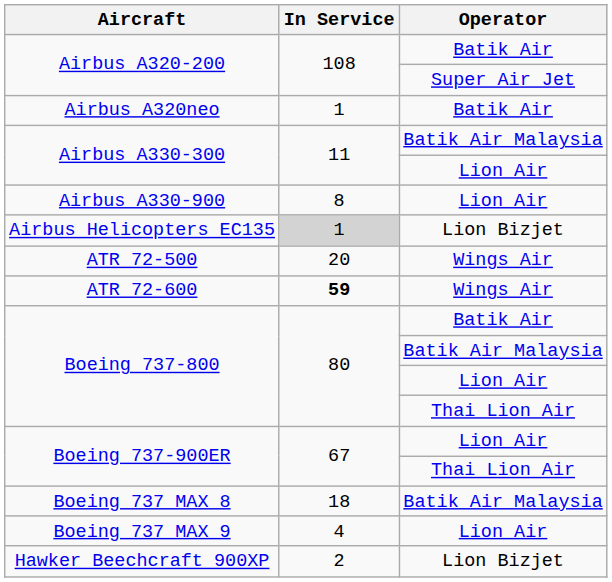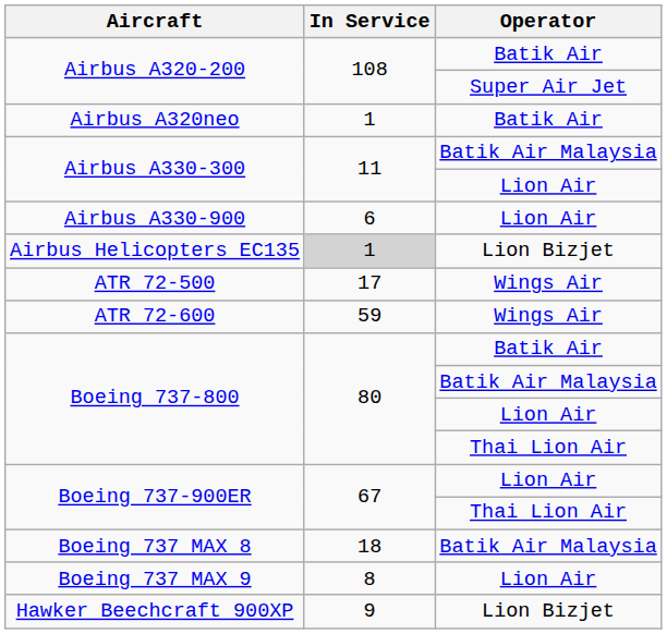Airbus A330-900 | In Service: 8 -> 6
ATR 72-500 | In Service: 20 -> 17
ATR 72-600 | In Service: bold -> normal
Boeing 737 MAX 9 | In Service: 4 -> 8
Hawker Beechcraft 900XP | In Service: 2 -> 9
